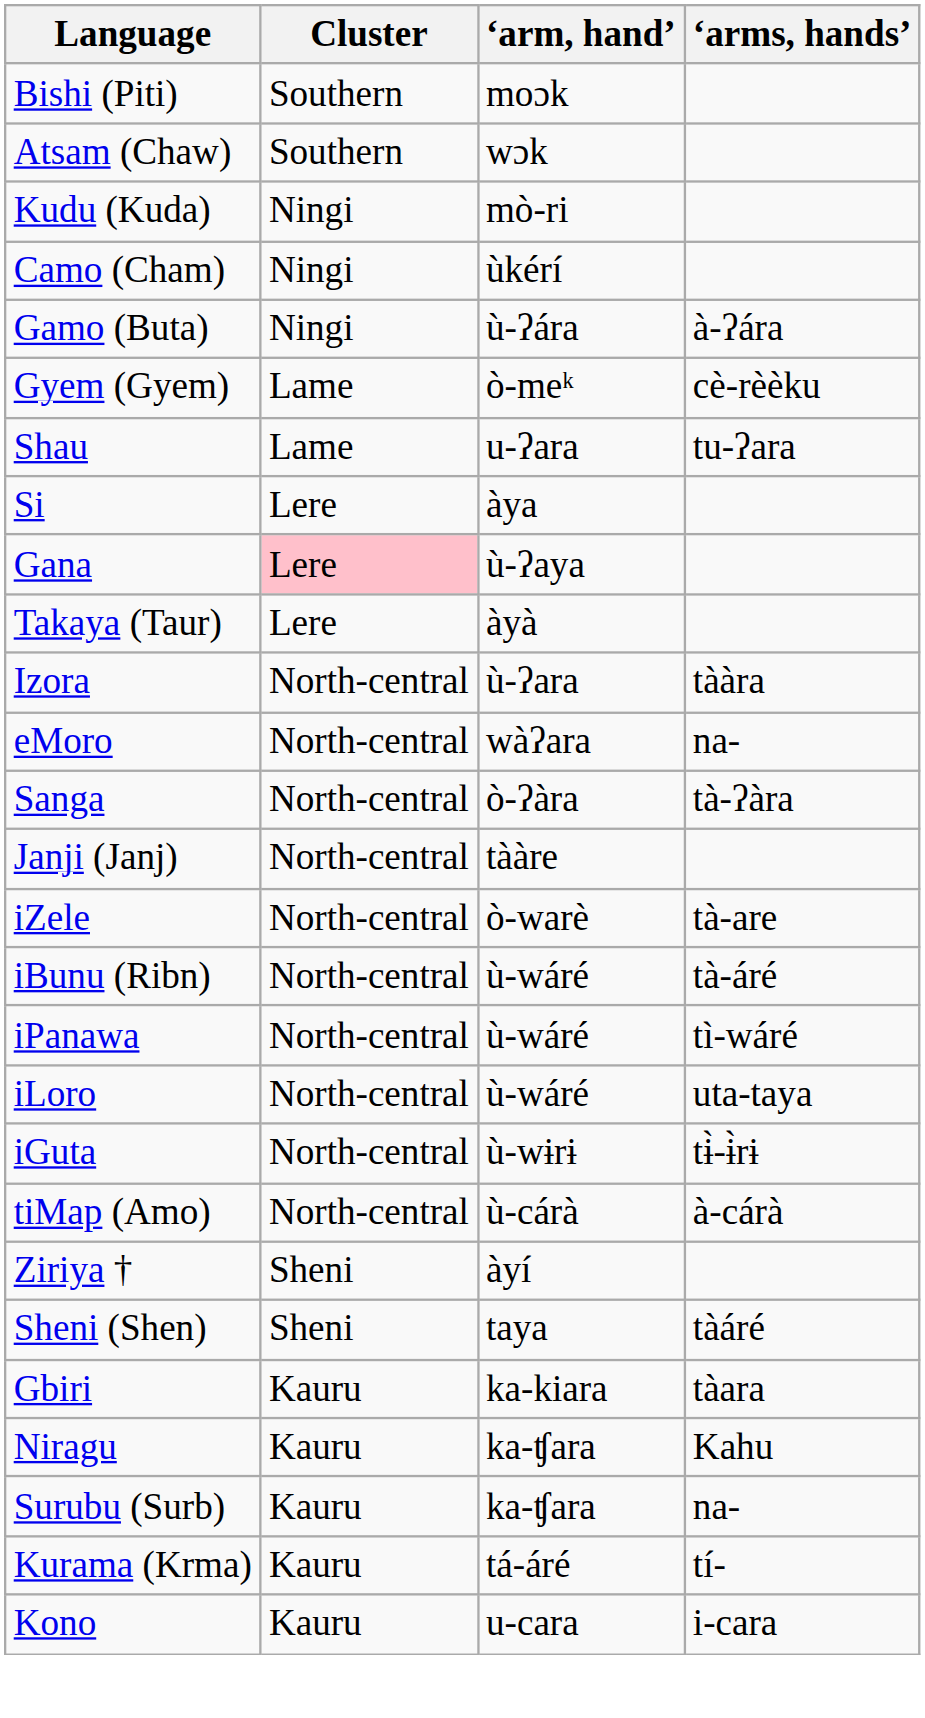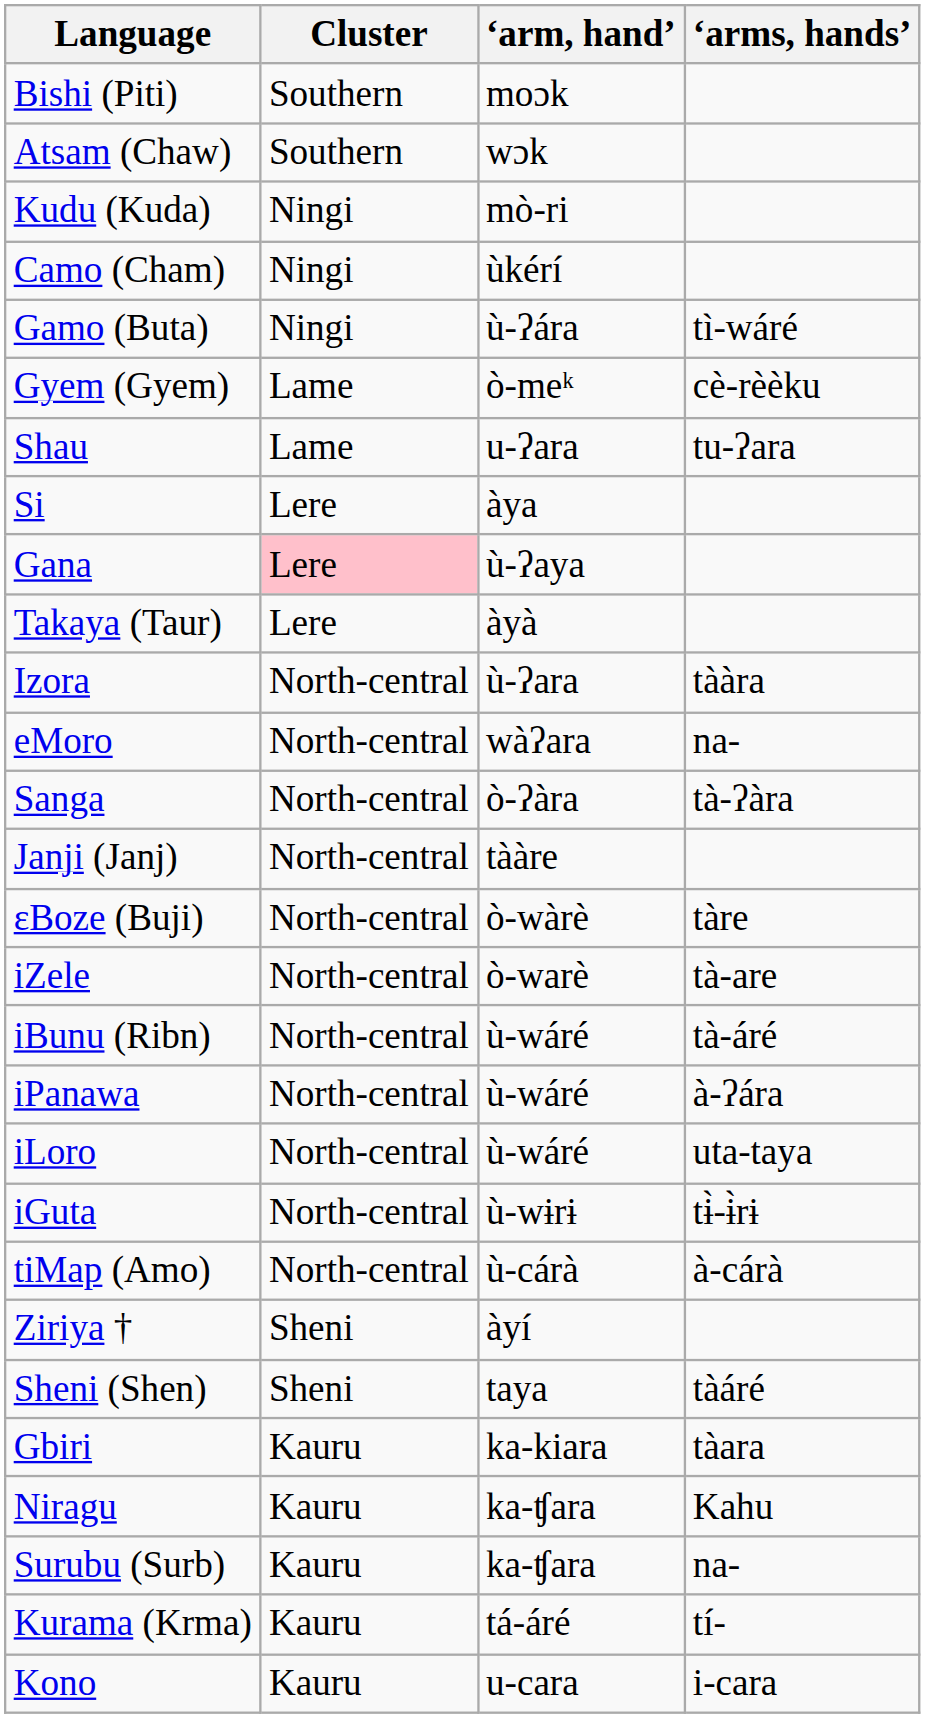Gamo (Buta) | ‘arms, hands’: à-ʔára -> tì-wáré
+ row: εBoze (Buji) | North-central | ò-wàrè | tàre
iPanawa | ‘arms, hands’: tì-wáré -> à-ʔára
